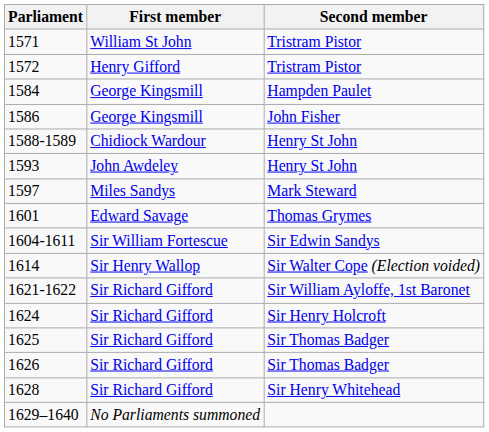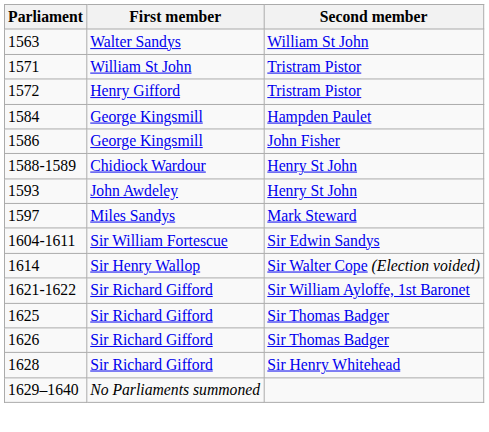+ row: 1563 | Walter Sandys | William St John
- row: 1601 | Edward Savage | Thomas Grymes
- row: 1624 | Sir Richard Gifford | Sir Henry Holcroft
